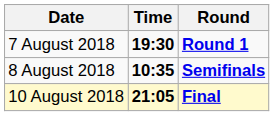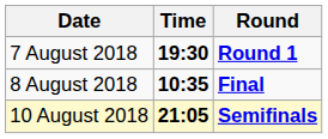8 August 2018 | Round: Semifinals -> Final
10 August 2018 | Round: Final -> Semifinals
